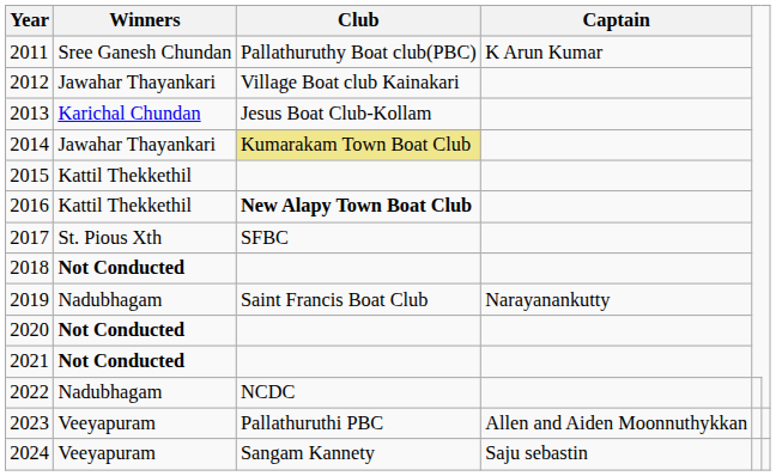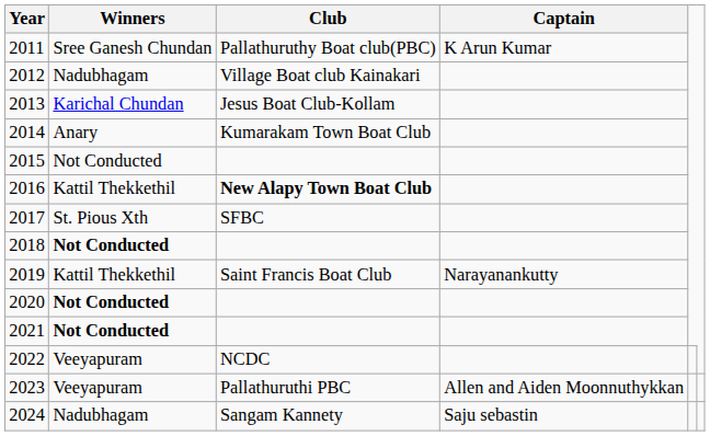2012 | Winners: Jawahar Thayankari -> Nadubhagam
2014 | Winners: Jawahar Thayankari -> Anary
2014 | Club: khaki background -> no background
2015 | Winners: Kattil Thekkethil -> Not Conducted
2019 | Winners: Nadubhagam -> Kattil Thekkethil
2022 | Winners: Nadubhagam -> Veeyapuram
2024 | Winners: Veeyapuram -> Nadubhagam
